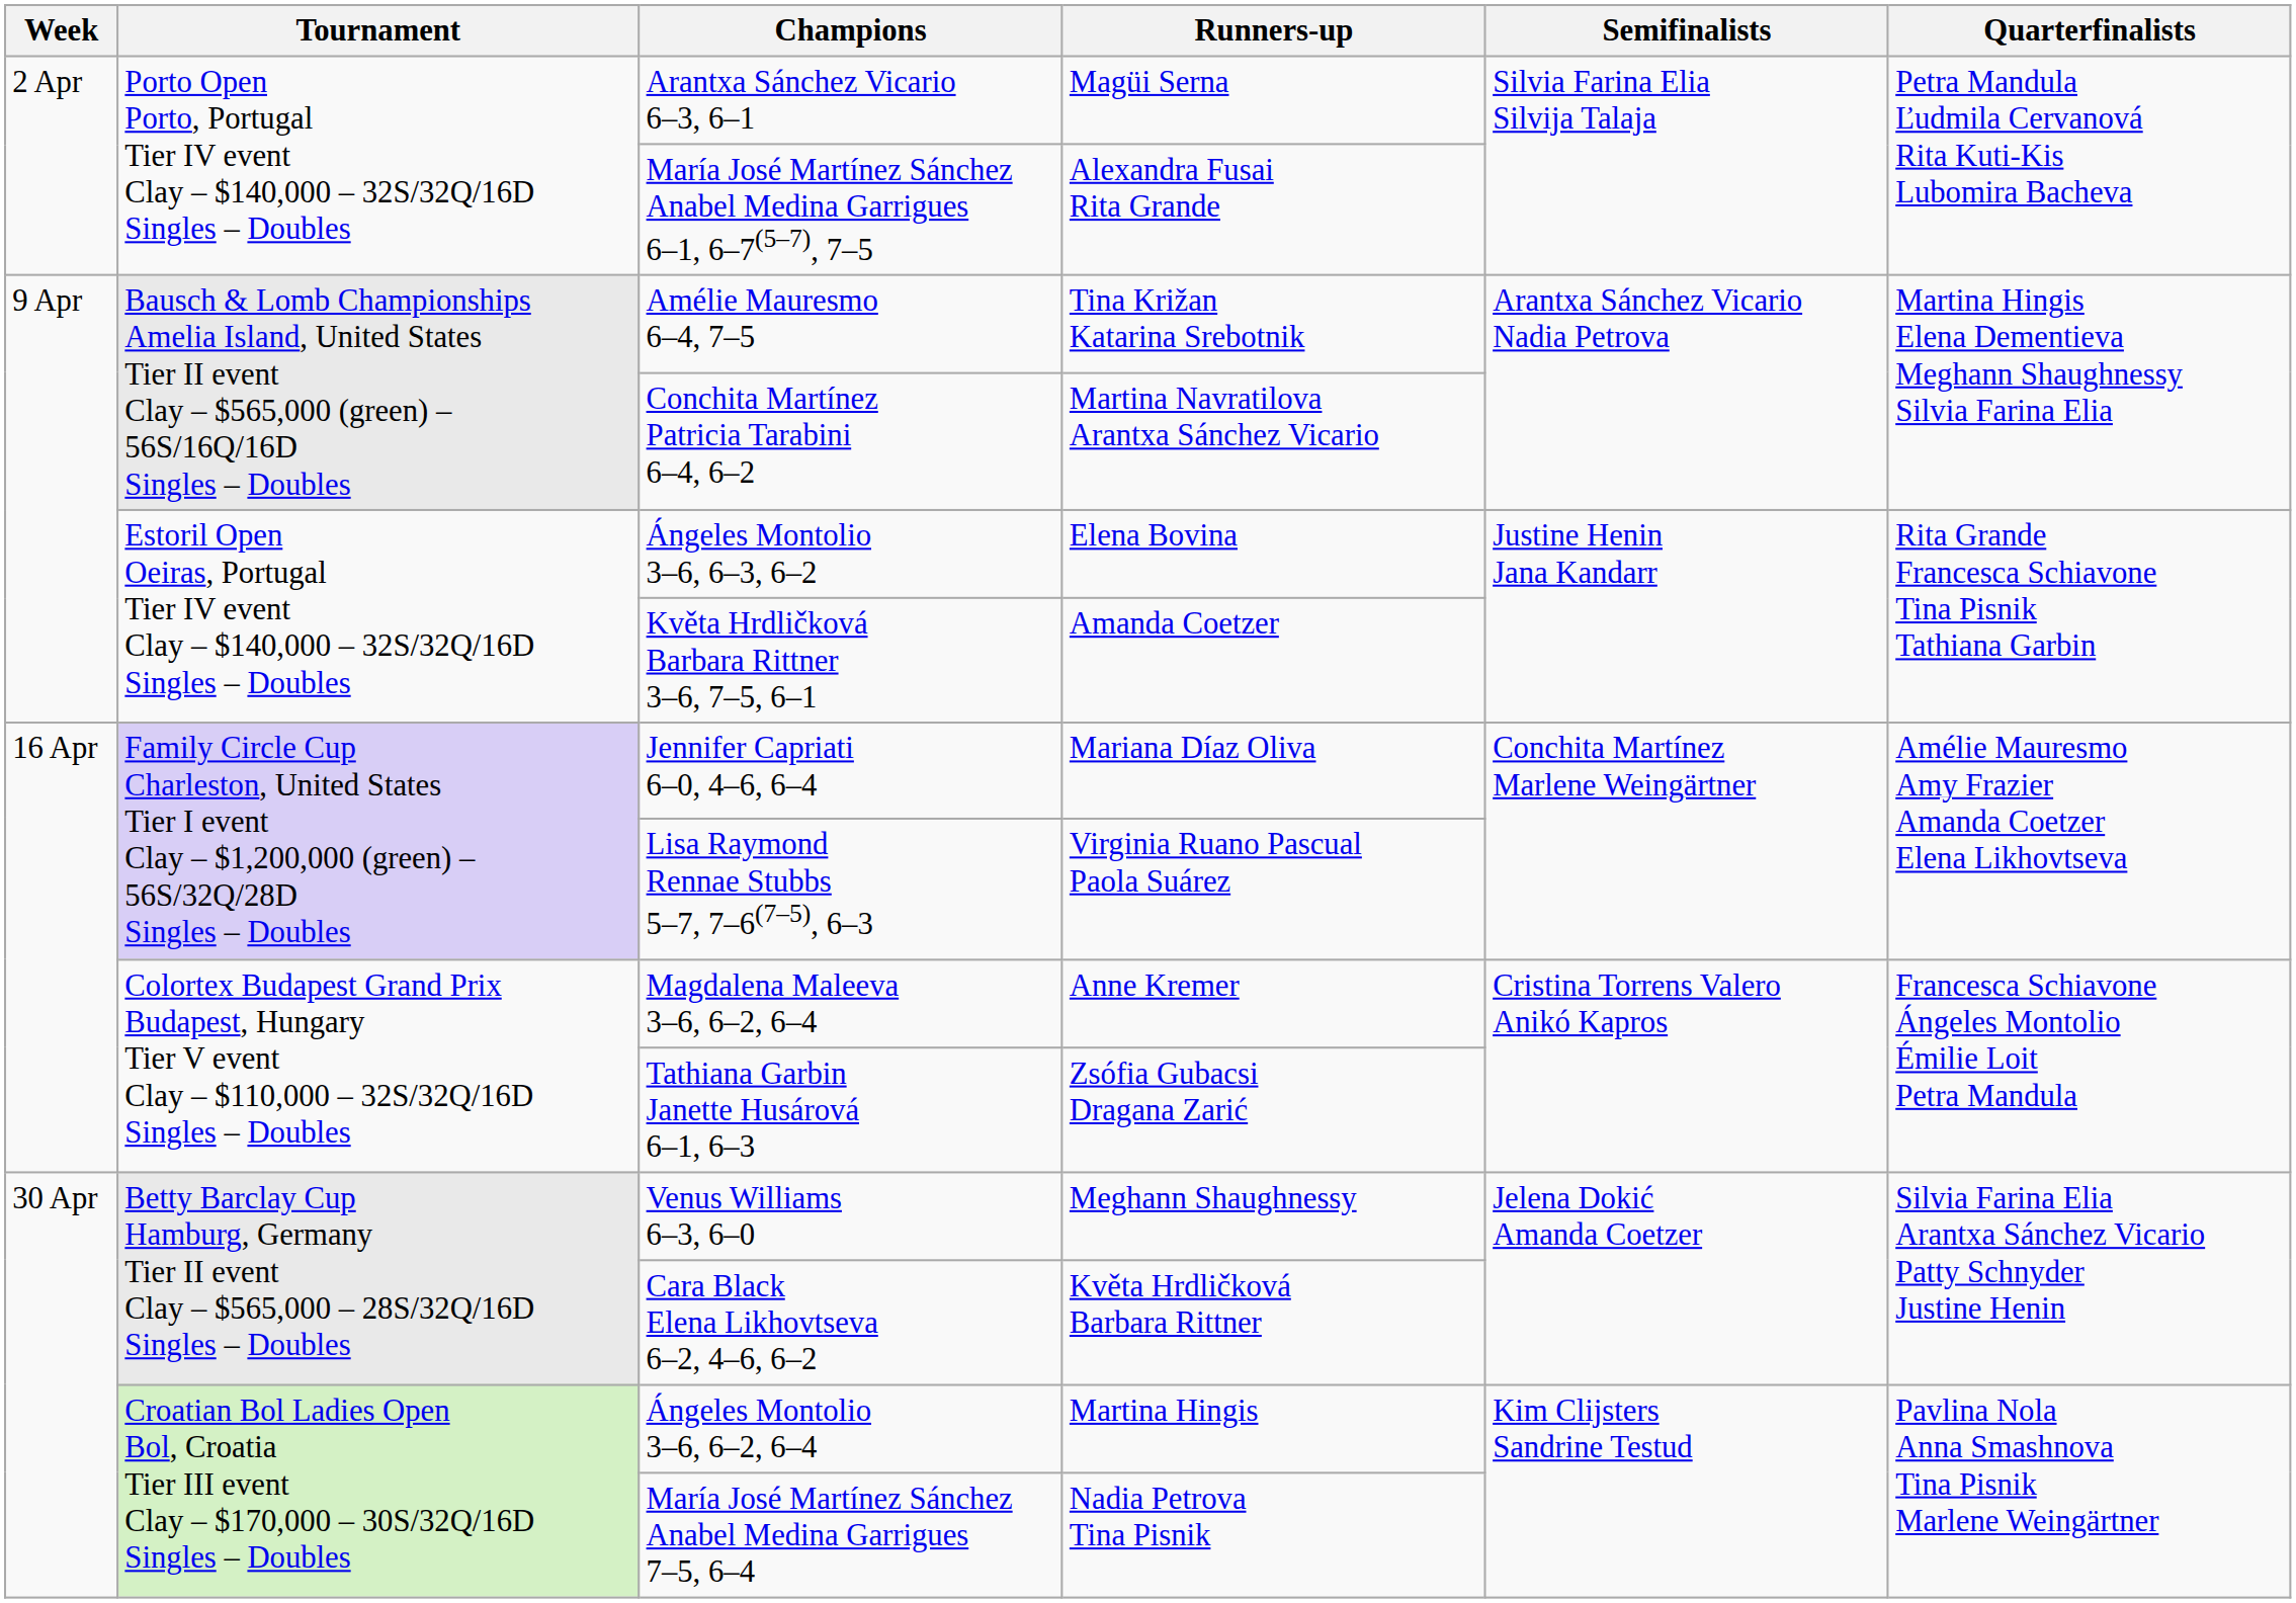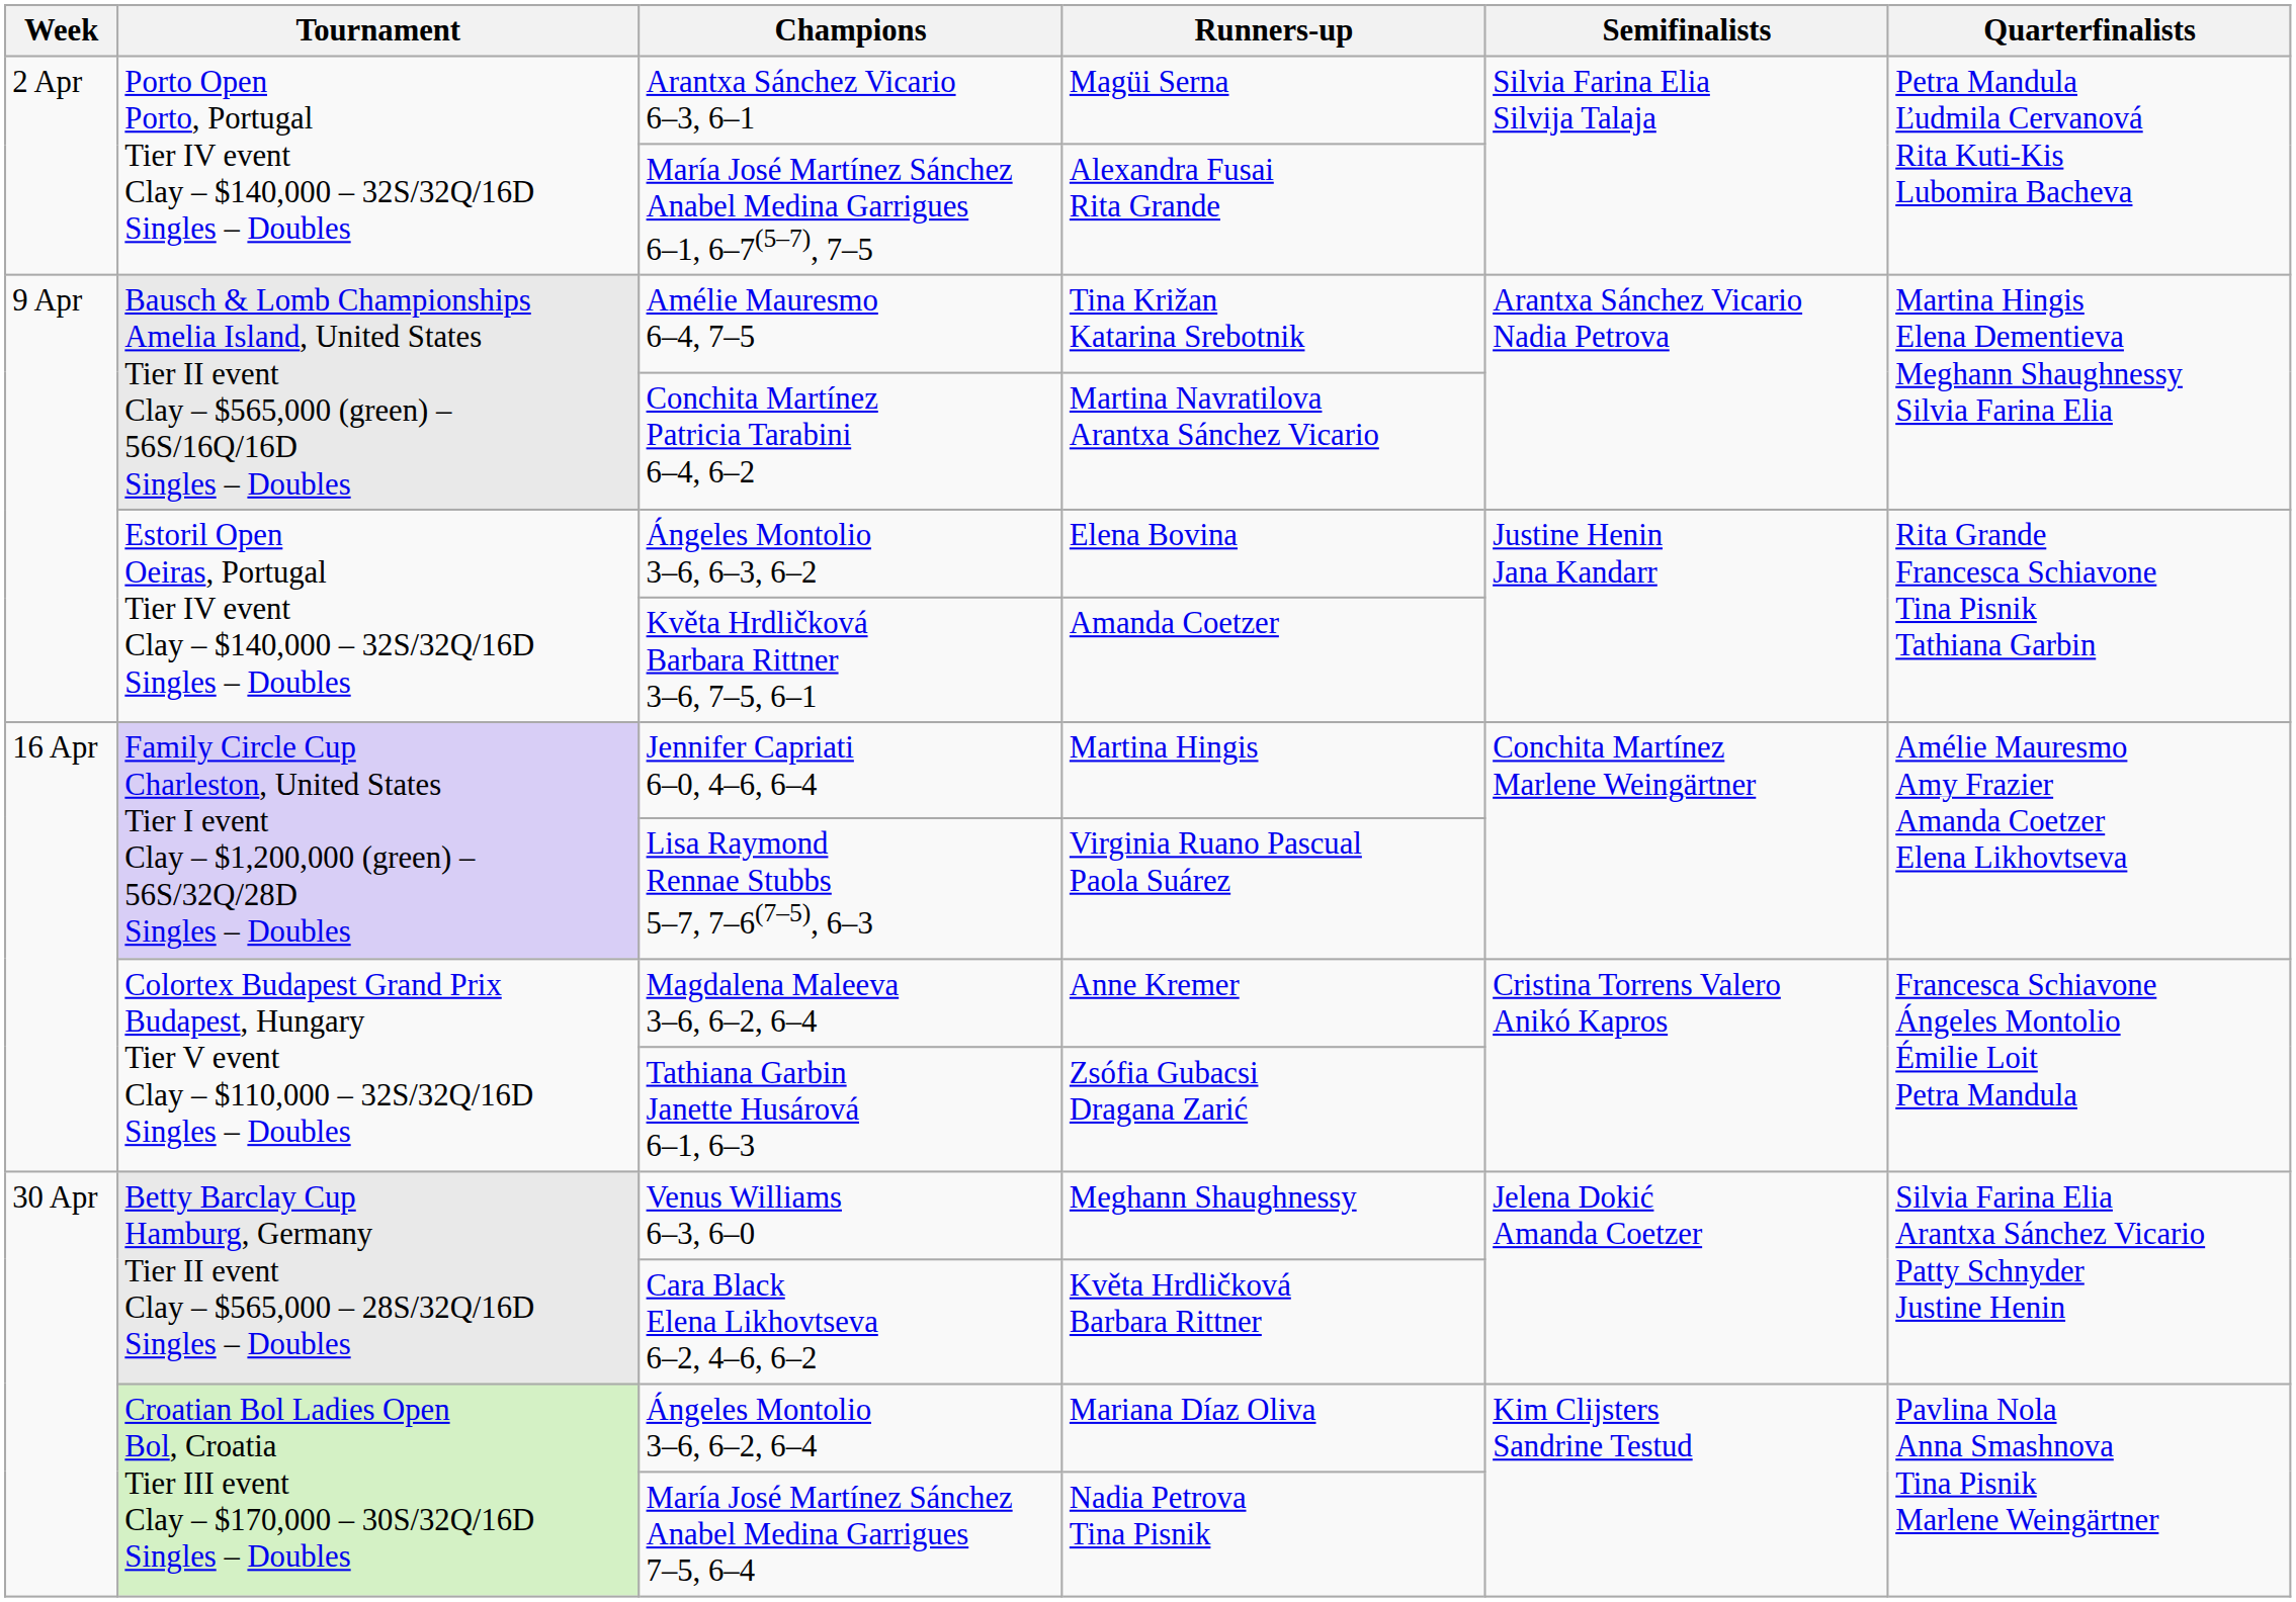Jennifer Capriati 6–0, 4–6, 6–4 | Runners-up: Mariana Díaz Oliva -> Martina Hingis
Ángeles Montolio 3–6, 6–2, 6–4 | Runners-up: Martina Hingis -> Mariana Díaz Oliva
